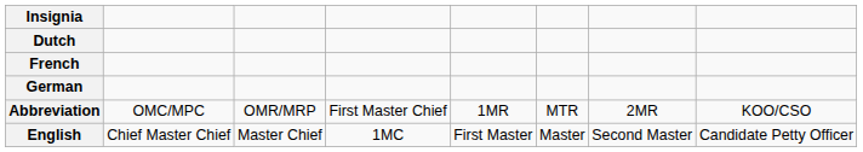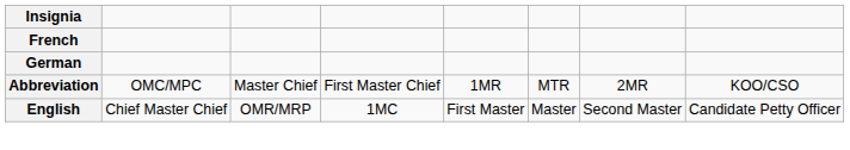- row: Dutch
Abbreviation | column 3: OMR/MRP -> Master Chief
English | column 3: Master Chief -> OMR/MRP
